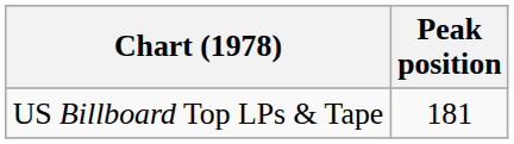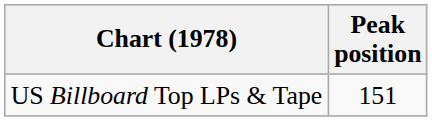US Billboard Top LPs & Tape | Peak position: 181 -> 151
